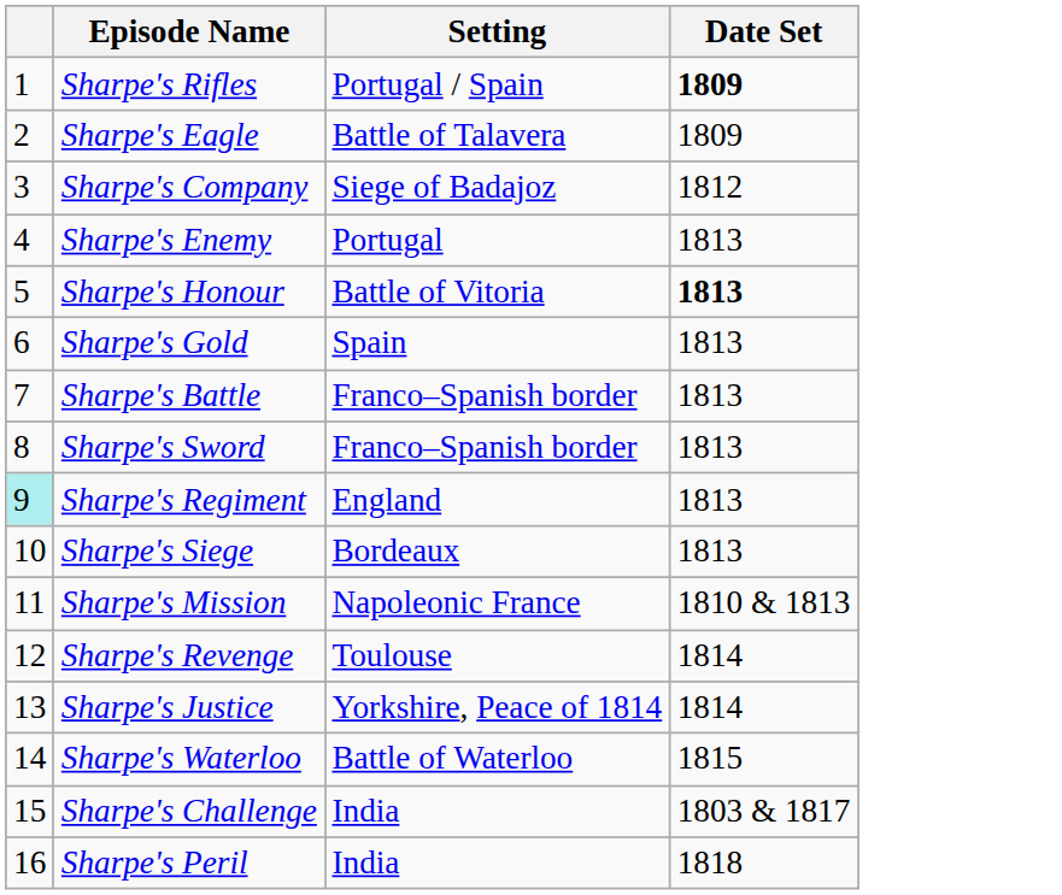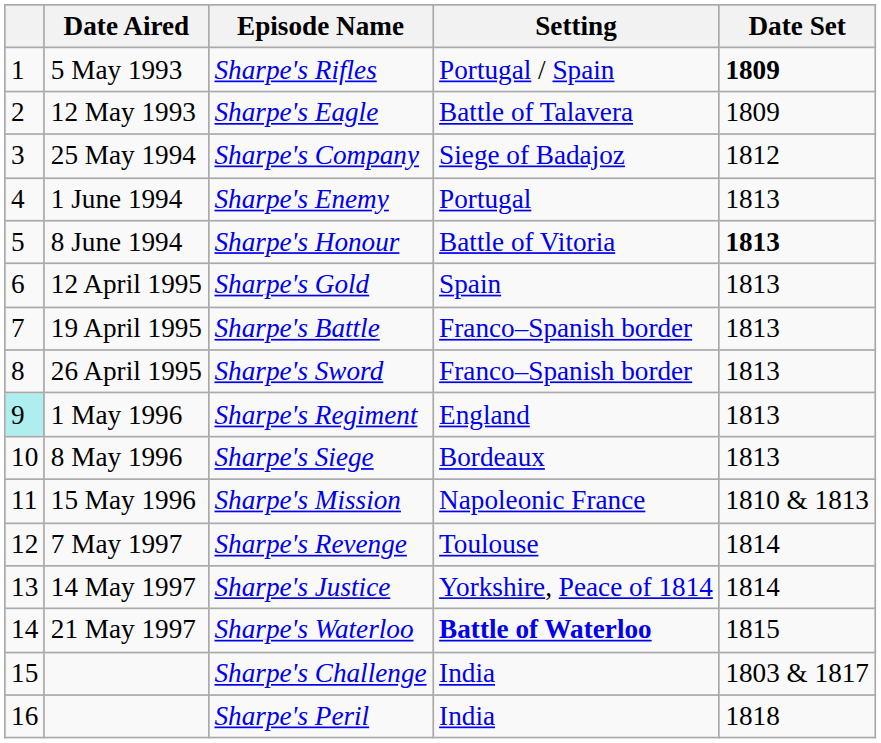+ column: Date Aired | 5 May 1993 | 12 May 1993 | 25 May 1994 | 1 June 1994 | 8 June 1994 | 12 April 1995 | 19 April 1995 | 26 April 1995 | 1 May 1996 | 8 May 1996 | 15 May 1996 | 7 May 1997 | 14 May 1997 | 21 May 1997
Sharpe's Waterloo | Setting: normal -> bold
